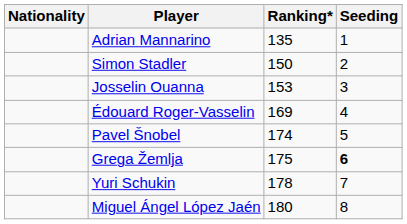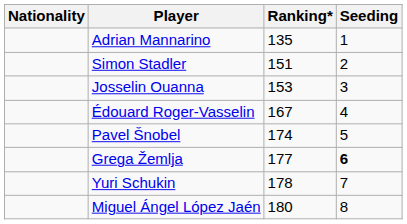Simon Stadler | Ranking*: 150 -> 151
Édouard Roger-Vasselin | Ranking*: 169 -> 167
Grega Žemlja | Ranking*: 175 -> 177
